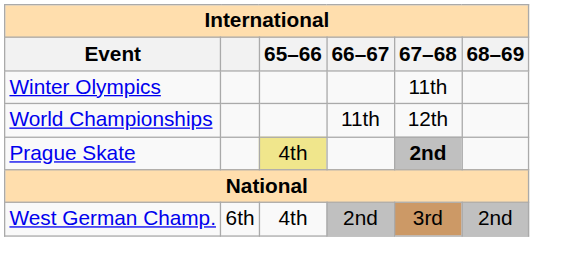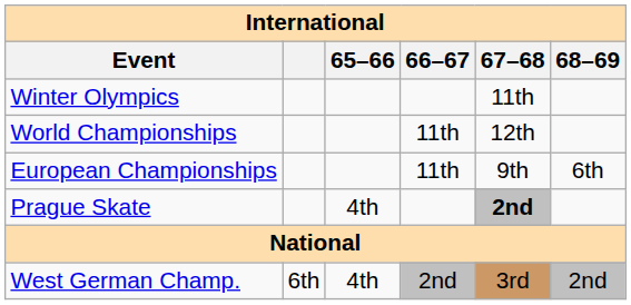+ row: European Championships | 11th | 9th | 6th
Prague Skate | 65–66: khaki background -> no background
